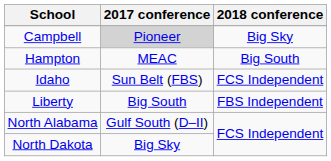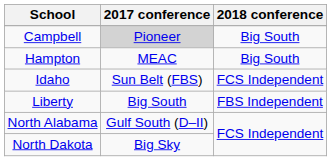Campbell | 2018 conference: Big Sky -> Big South
